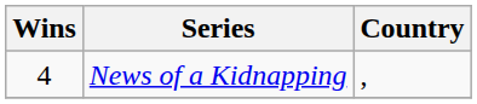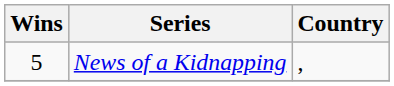News of a Kidnapping | Wins: 4 -> 5
